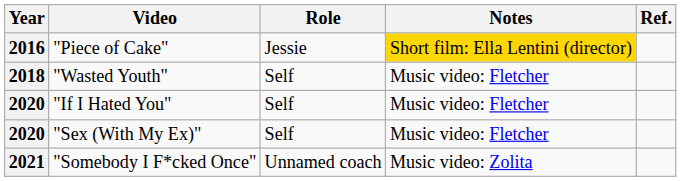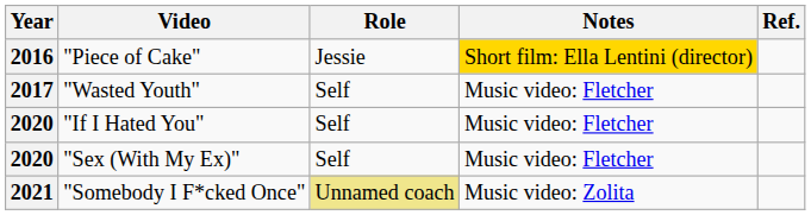"Wasted Youth" | Year: 2018 -> 2017
"Somebody I F*cked Once" | Role: no background -> khaki background
